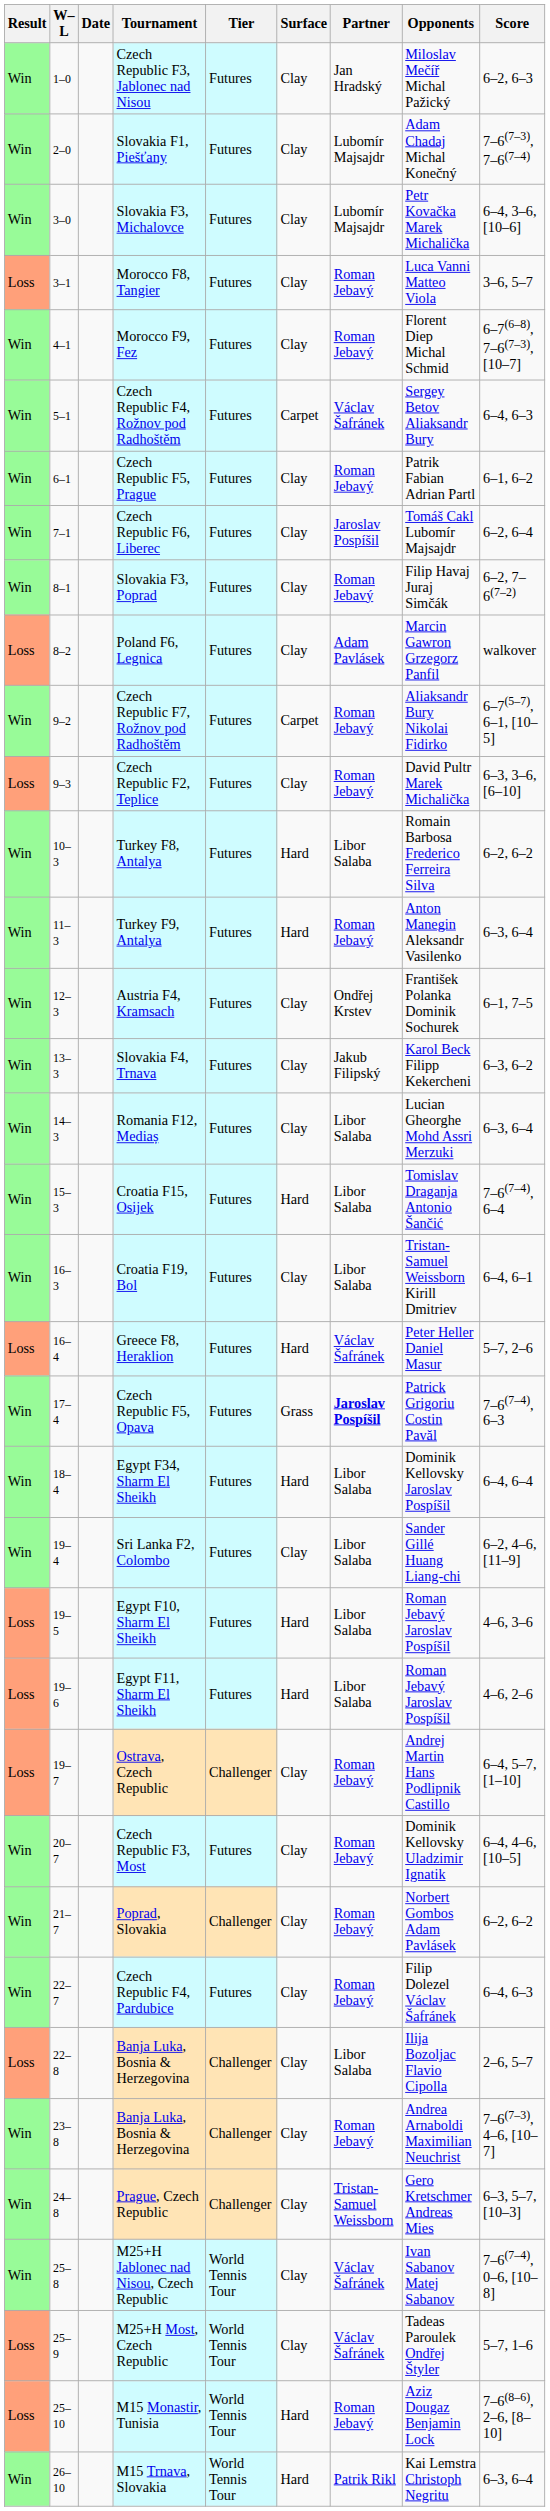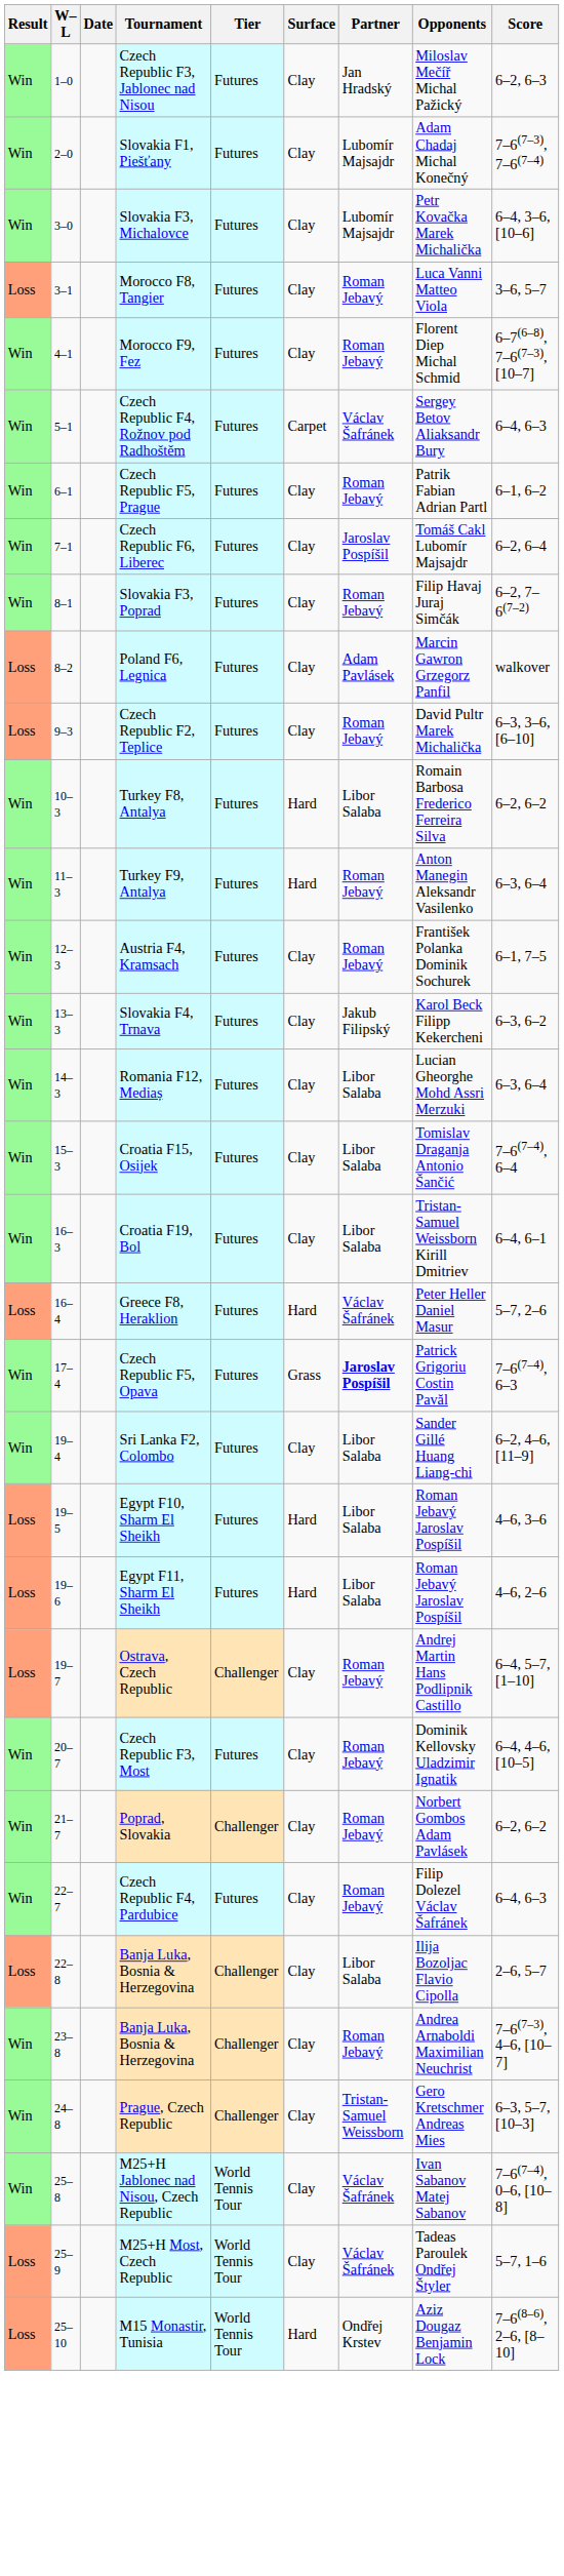- row: Win | 9–2 | Czech Republic F7, Rožnov pod Radhoštěm | Futures | Carpet | Roman Jebavý | Aliaksandr Bury Nikolai Fidirko | 6–7(5–7), 6–1, [10–5]
Austria F4, Kramsach | Partner: Ondřej Krstev -> Roman Jebavý
Croatia F15, Osijek | Surface: Hard -> Clay
- row: Win | 18–4 | Egypt F34, Sharm El Sheikh | Futures | Hard | Libor Salaba | Dominik Kellovsky Jaroslav Pospíšil | 6–4, 6–4
M15 Monastir, Tunisia | Partner: Roman Jebavý -> Ondřej Krstev
- row: Win | 26–10 | M15 Trnava, Slovakia | World Tennis Tour | Hard | Patrik Rikl | Kai Lemstra Christoph Negritu | 6–3, 6–4
